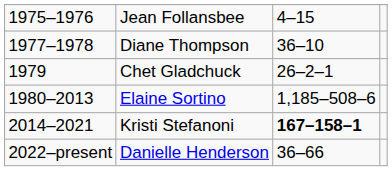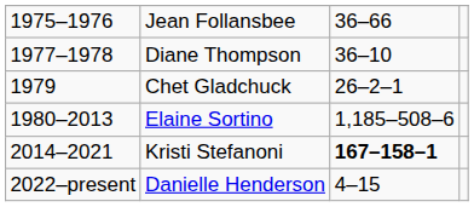Jean Follansbee | column 3: 4–15 -> 36–66
Danielle Henderson | column 3: 36–66 -> 4–15
